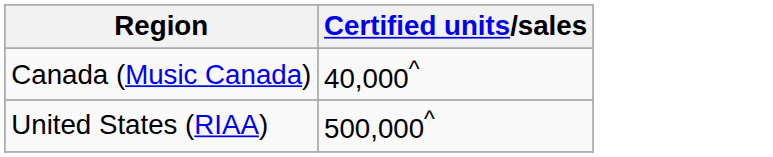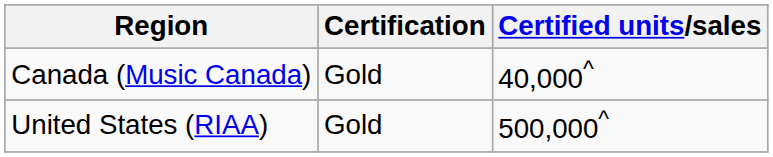+ column: Certification | Gold | Gold
